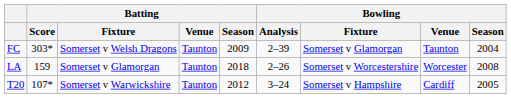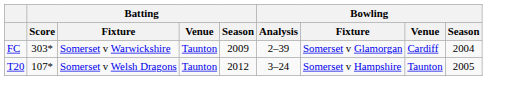FC | Batting / Fixture: Somerset v Welsh Dragons -> Somerset v Warwickshire
FC | Bowling / Venue: Taunton -> Cardiff
- row: LA | 159 | Somerset v Glamorgan | Taunton | 2018 | 2–26 | Somerset v Worcestershire | Worcester | 2008
T20 | Batting / Fixture: Somerset v Warwickshire -> Somerset v Welsh Dragons
T20 | Bowling / Venue: Cardiff -> Taunton
